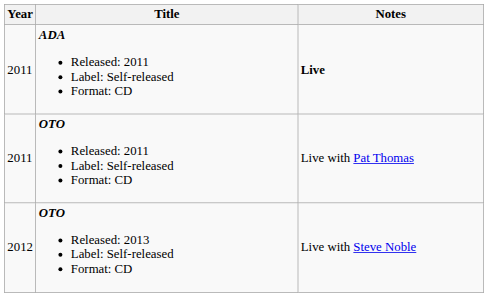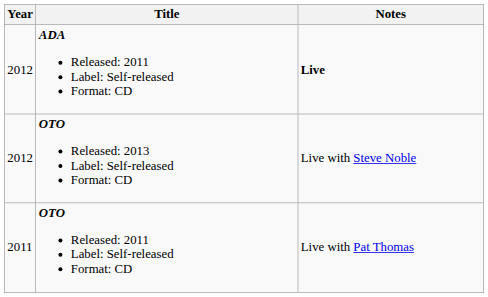ADA Released: 2011 Label: Self-released Format: CD | Year: 2011 -> 2012
rows swapped: OTO Released: 2013 Label: Self-released Format: CD <-> OTO Released: 2011 Label: Self-released Format: CD
